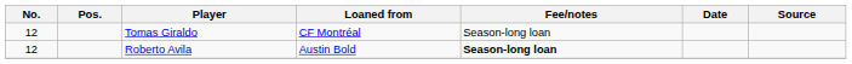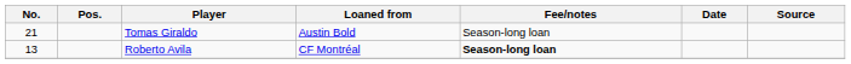Tomas Giraldo | No.: 12 -> 21
Tomas Giraldo | Loaned from: CF Montréal -> Austin Bold
Roberto Avila | No.: 12 -> 13
Roberto Avila | Loaned from: Austin Bold -> CF Montréal
